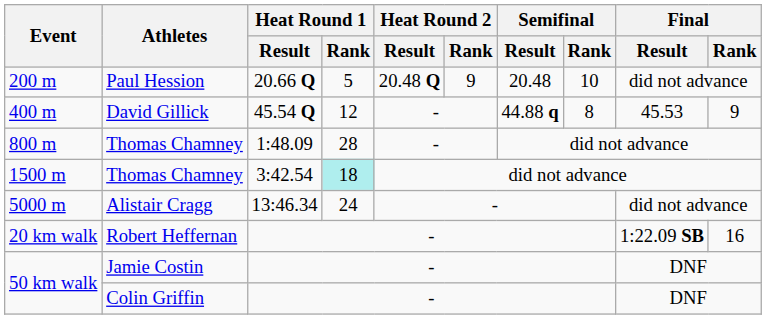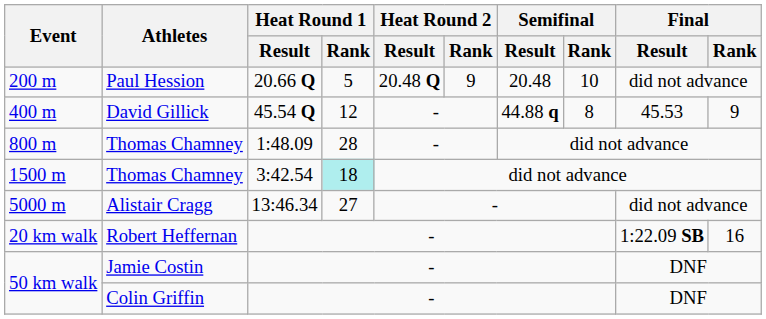5000 m | Heat Round 1 / Rank: 24 -> 27
